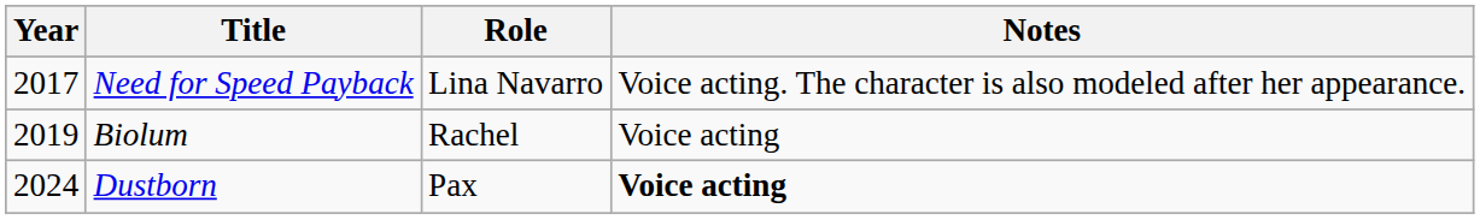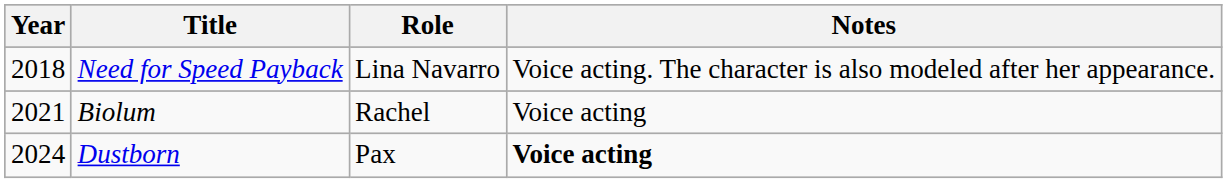Need for Speed Payback | Year: 2017 -> 2018
Biolum | Year: 2019 -> 2021
